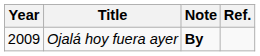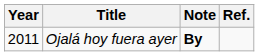Ojalá hoy fuera ayer | Year: 2009 -> 2011
